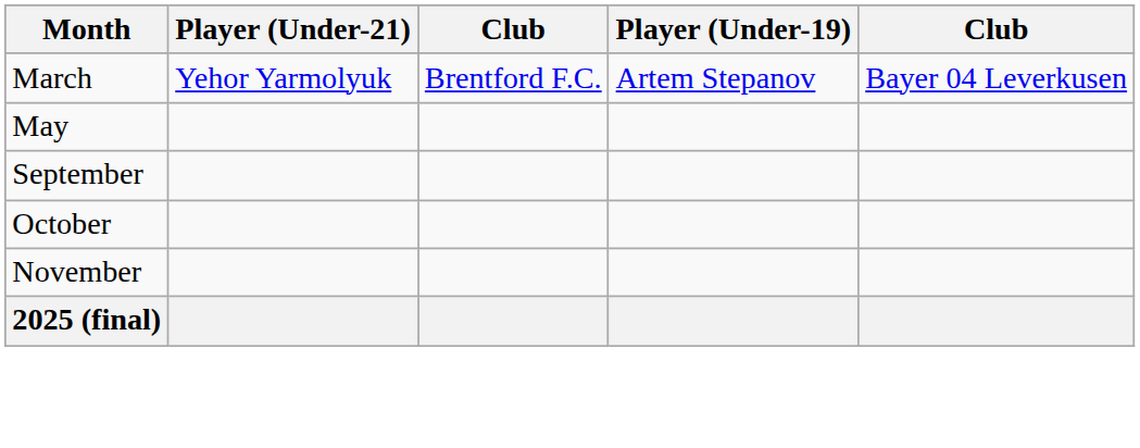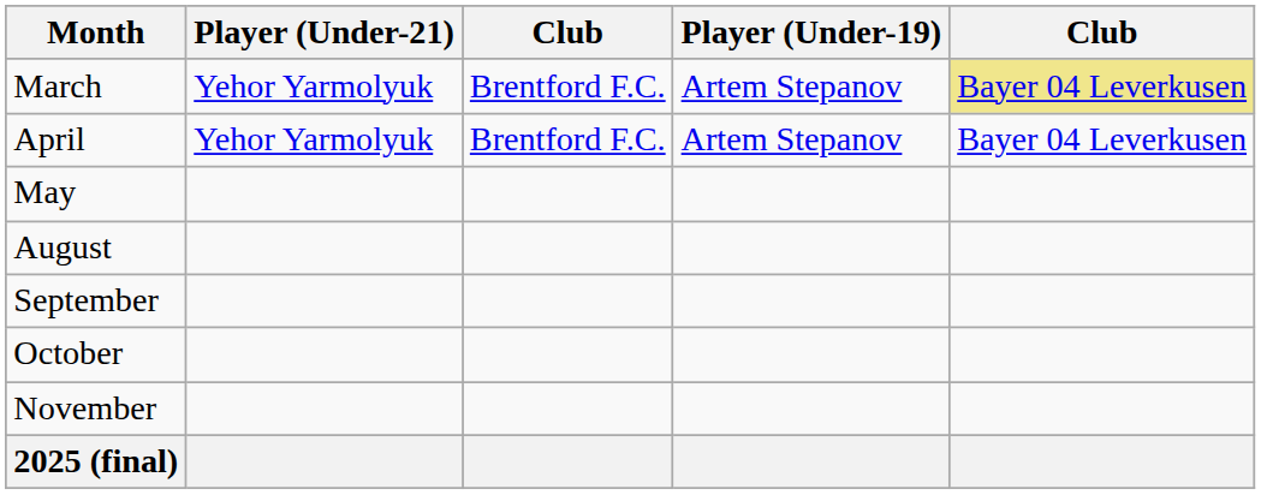March | column 5: no background -> khaki background
+ row: April | Yehor Yarmolyuk | Brentford F.C. | Artem Stepanov | Bayer 04 Leverkusen
+ row: August
